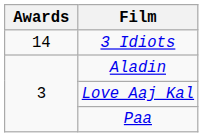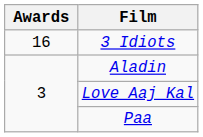3 Idiots | Awards: 14 -> 16
